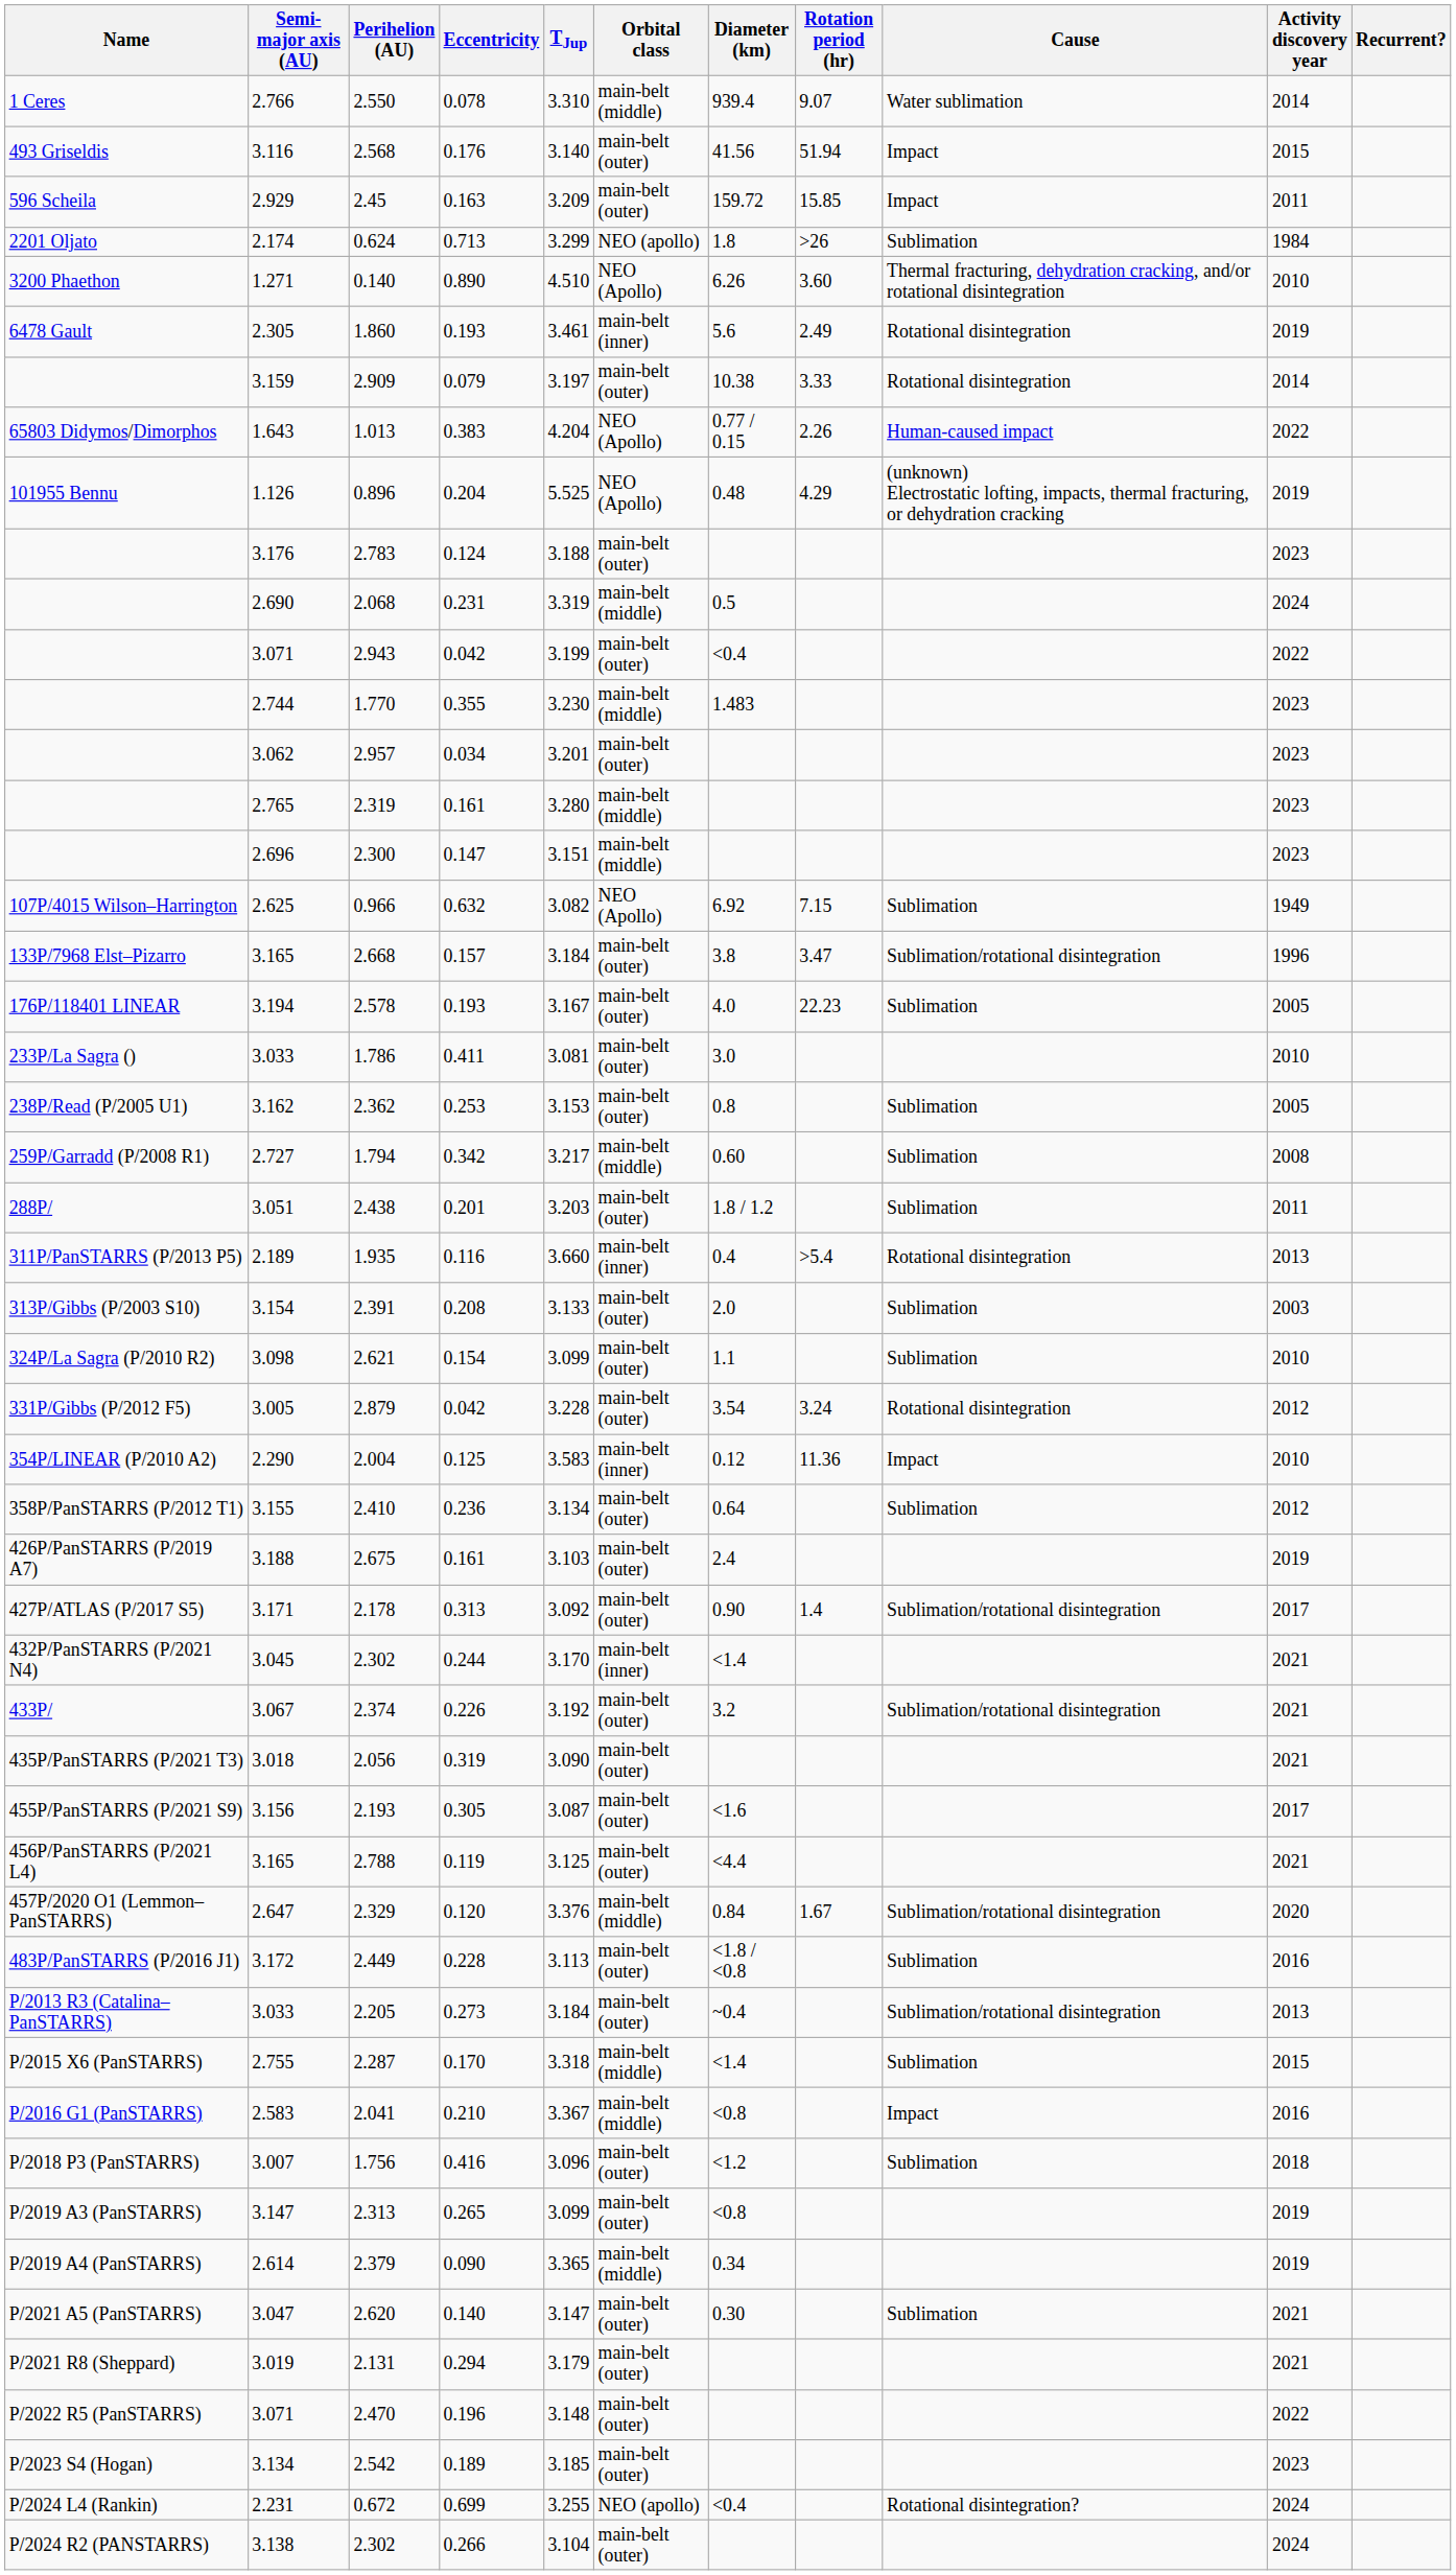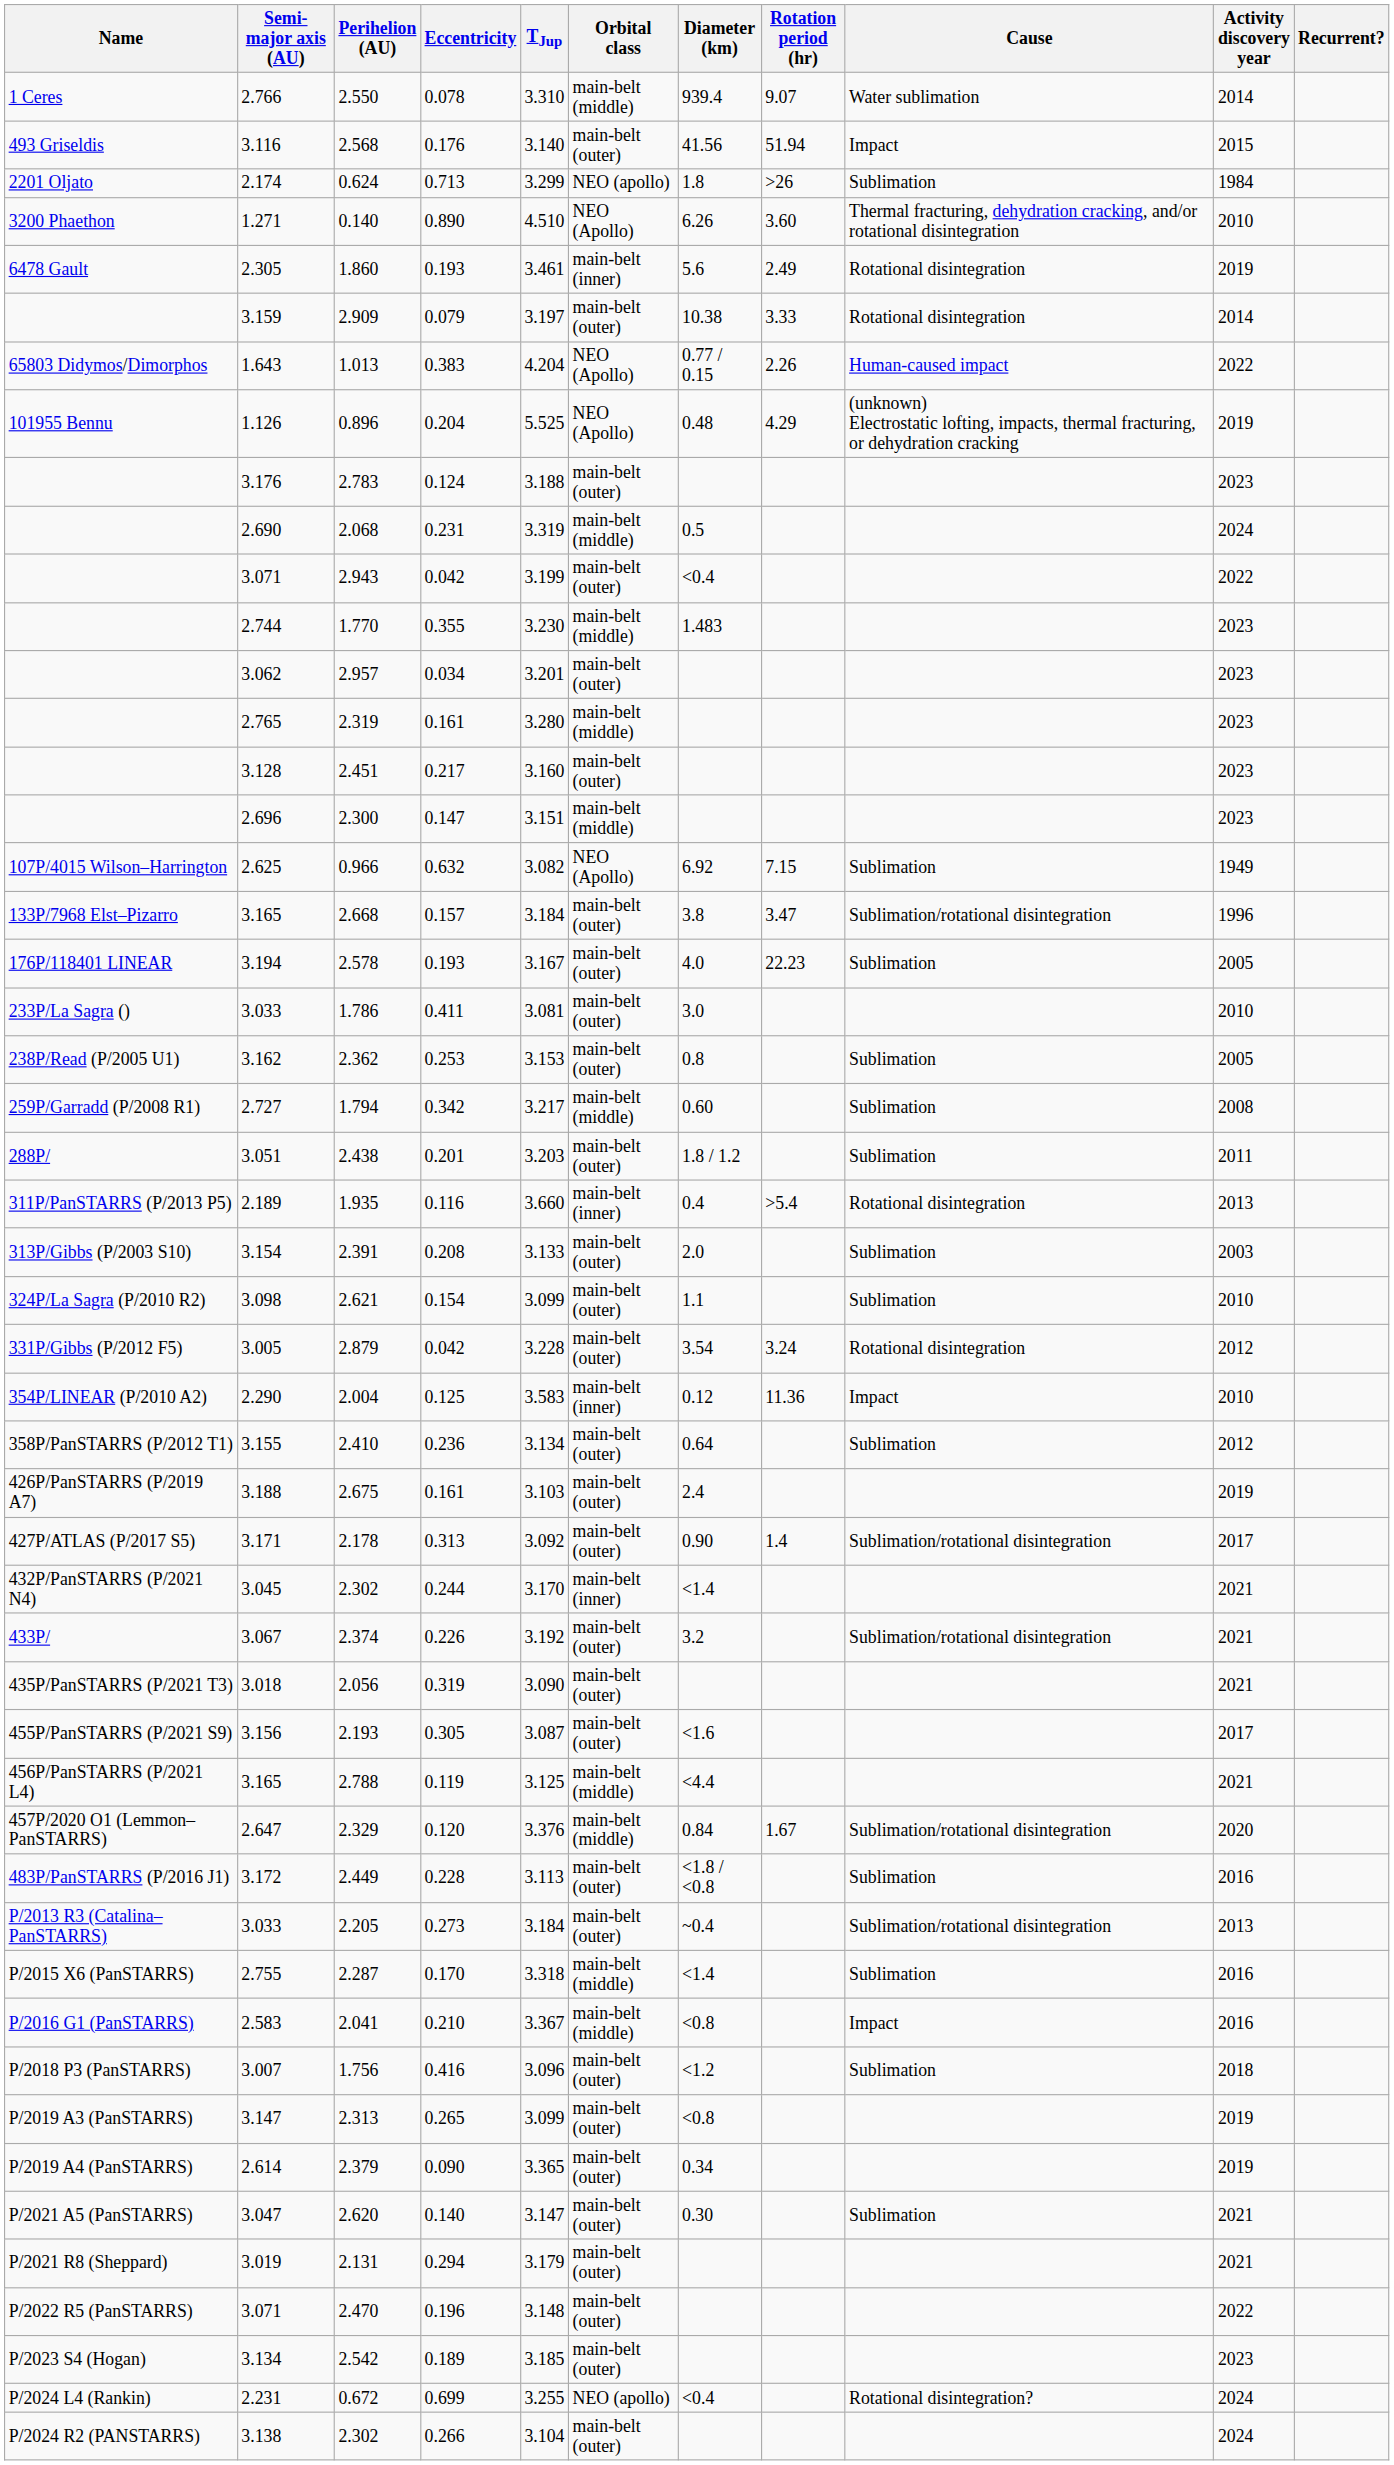- row: 596 Scheila | 2.929 | 2.45 | 0.163 | 3.209 | main-belt (outer) | 159.72 | 15.85 | Impact | 2011
+ row: 3.128 | 2.451 | 0.217 | 3.160 | main-belt (outer) | 2023
2.788 | Orbital class: main-belt (outer) -> main-belt (middle)
2.287 | Activity discovery year: 2015 -> 2016
2.379 | Orbital class: main-belt (middle) -> main-belt (outer)
